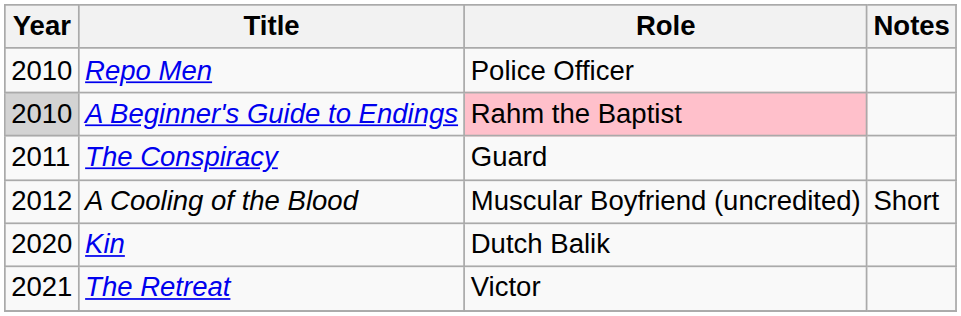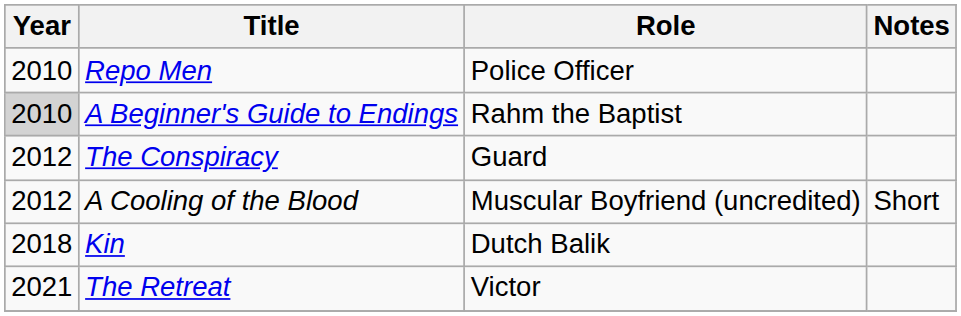A Beginner's Guide to Endings | Role: pink background -> no background
The Conspiracy | Year: 2011 -> 2012
Kin | Year: 2020 -> 2018
